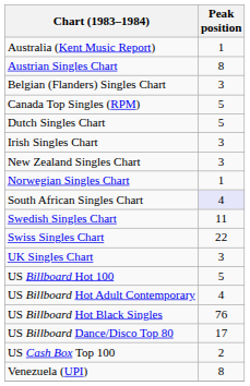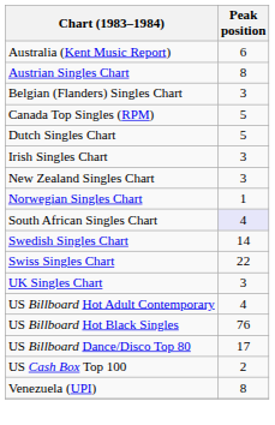Australia (Kent Music Report) | Peak position: 1 -> 6
Swedish Singles Chart | Peak position: 11 -> 14
- row: US Billboard Hot 100 | 5
